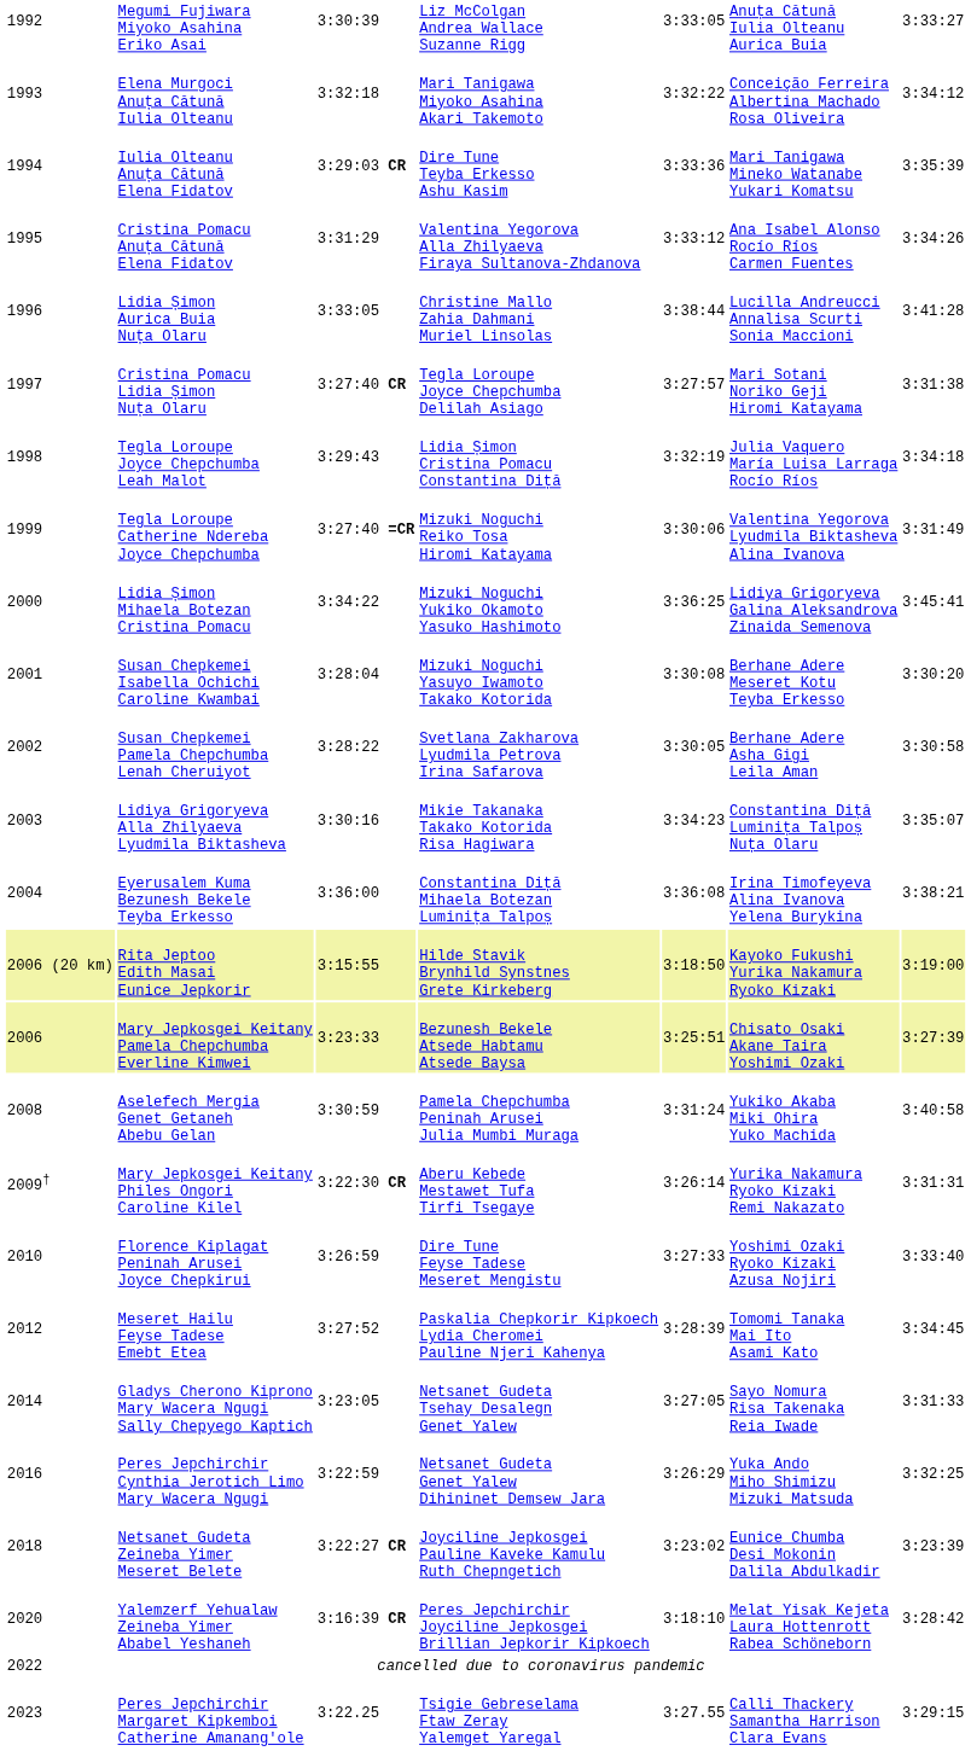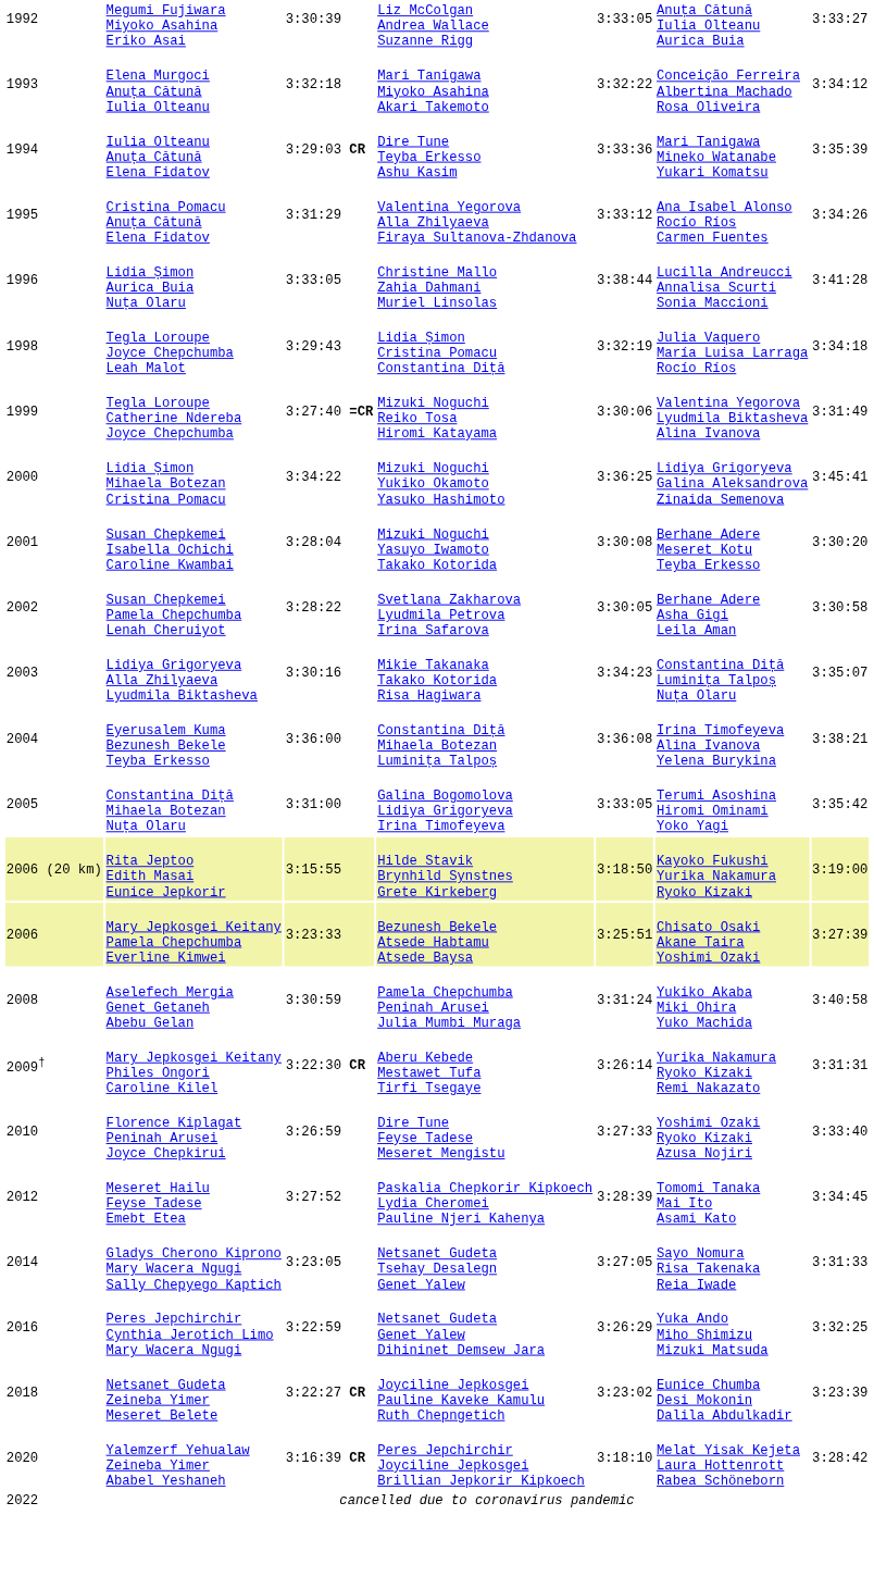- row: 1997 | Cristina Pomacu Lidia Șimon Nuța Olaru | 3:27:40 CR | Tegla Loroupe Joyce Chepchumba Delilah Asiago | 3:27:57 | Mari Sotani Noriko Geji Hiromi Katayama | 3:31:38
+ row: 2005 | Constantina Diță Mihaela Botezan Nuța Olaru | 3:31:00 | Galina Bogomolova Lidiya Grigoryeva Irina Timofeyeva | 3:33:05 | Terumi Asoshina Hiromi Ominami Yoko Yagi | 3:35:42
- row: 2023 | Peres Jepchirchir Margaret Kipkemboi Catherine Amanang'ole | 3:22.25 | Tsigie Gebreselama Ftaw Zeray Yalemget Yaregal | 3:27.55 | Calli Thackery Samantha Harrison Clara Evans | 3:29:15
